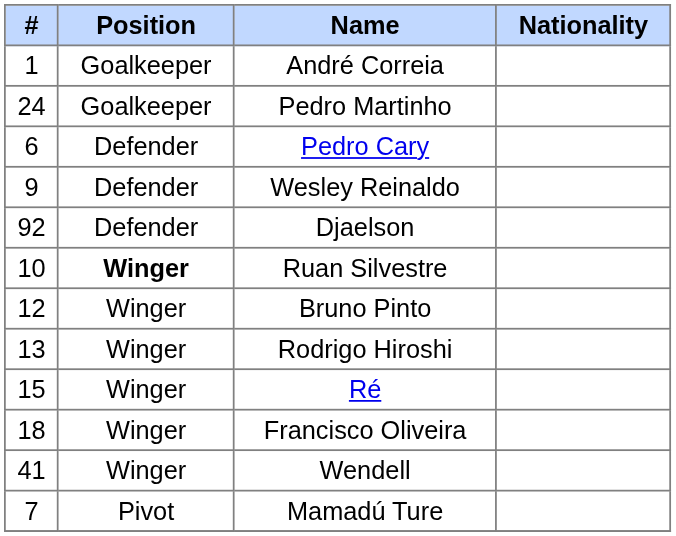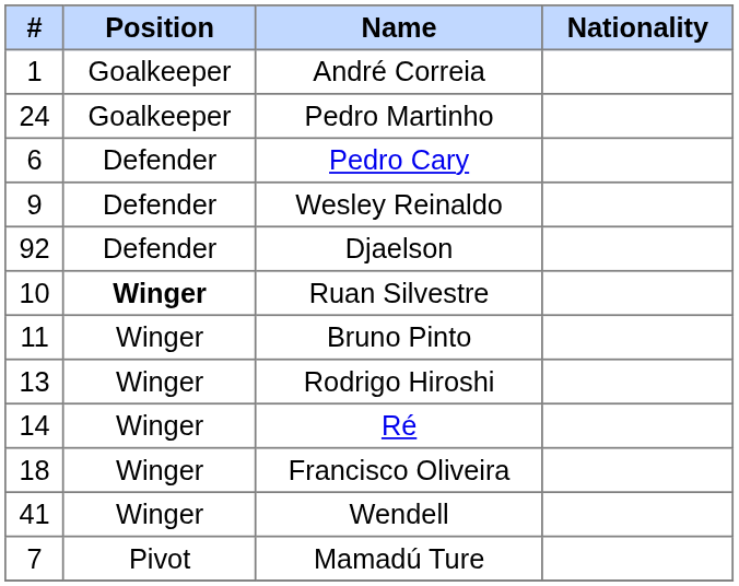Bruno Pinto | #: 12 -> 11
Ré | #: 15 -> 14
